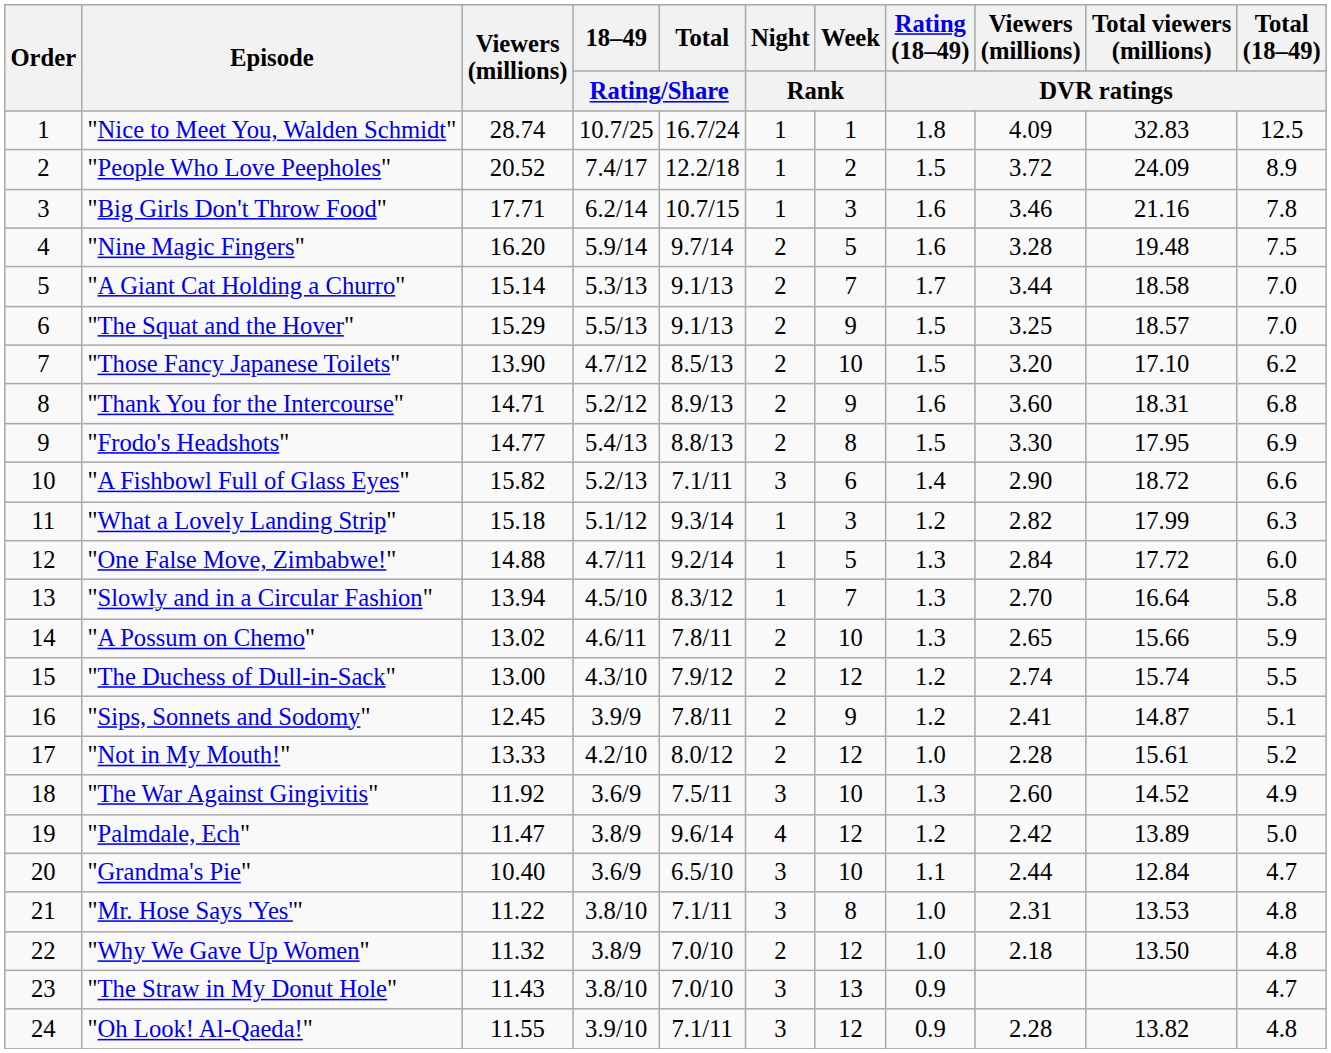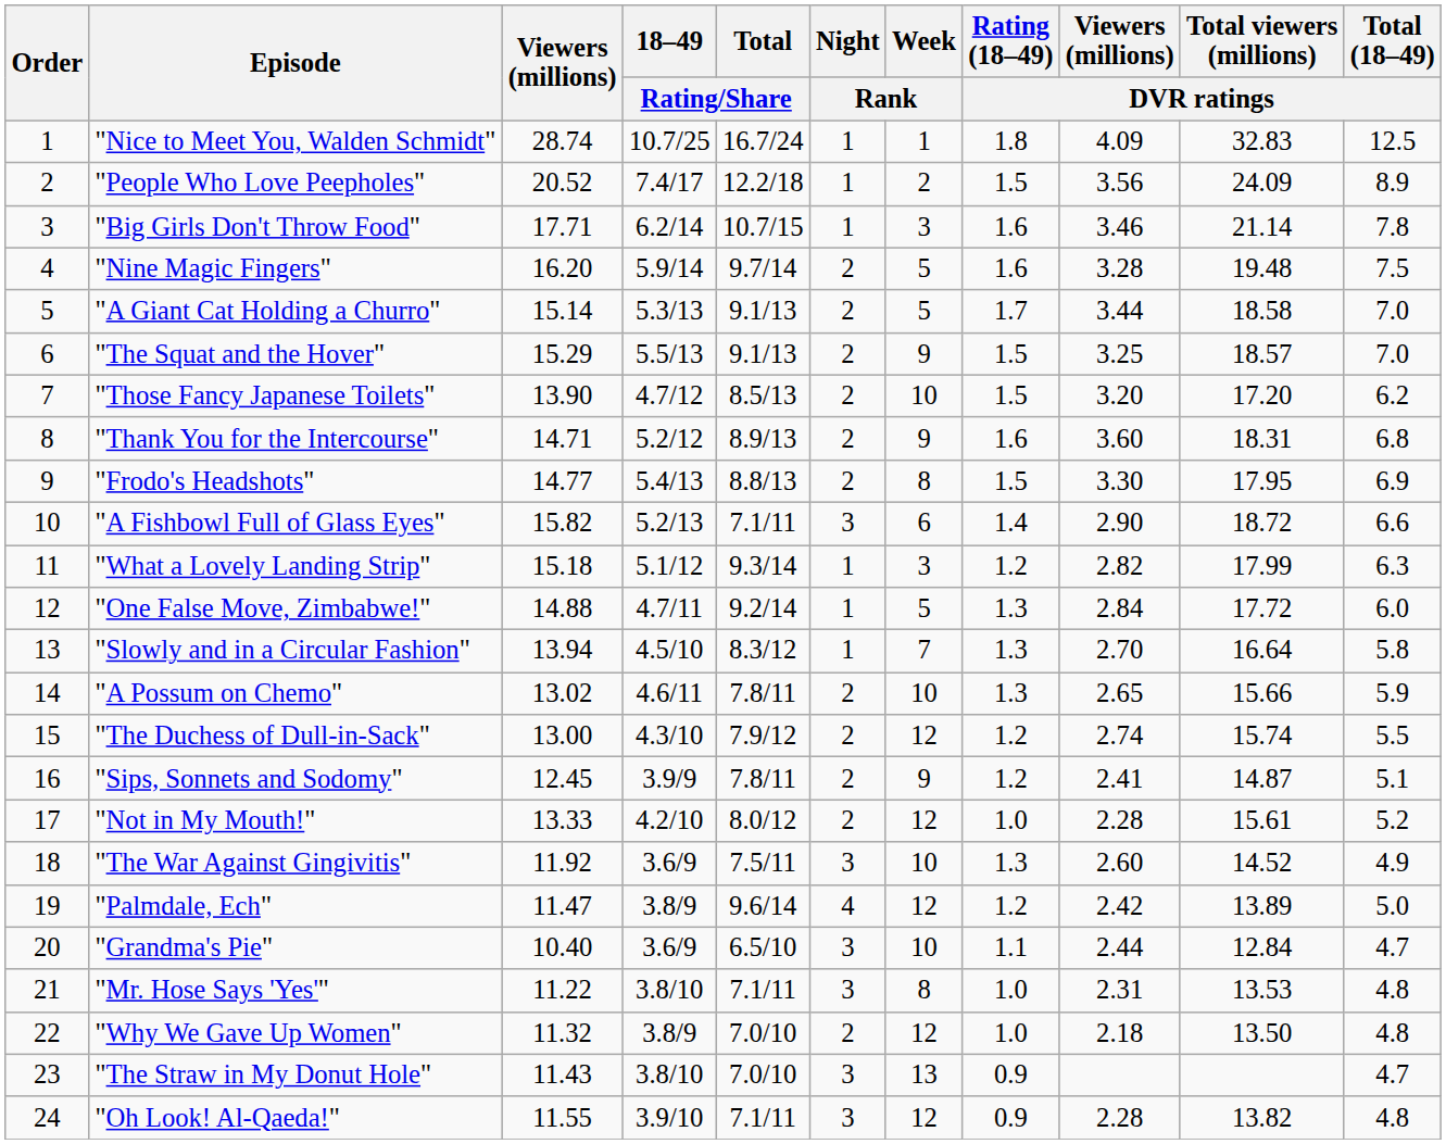"People Who Love Peepholes" | Viewers (millions) / DVR ratings: 3.72 -> 3.56
"Big Girls Don't Throw Food" | Total viewers (millions) / DVR ratings: 21.16 -> 21.14
"A Giant Cat Holding a Churro" | Week / Rank: 7 -> 5
"Those Fancy Japanese Toilets" | Total viewers (millions) / DVR ratings: 17.10 -> 17.20
